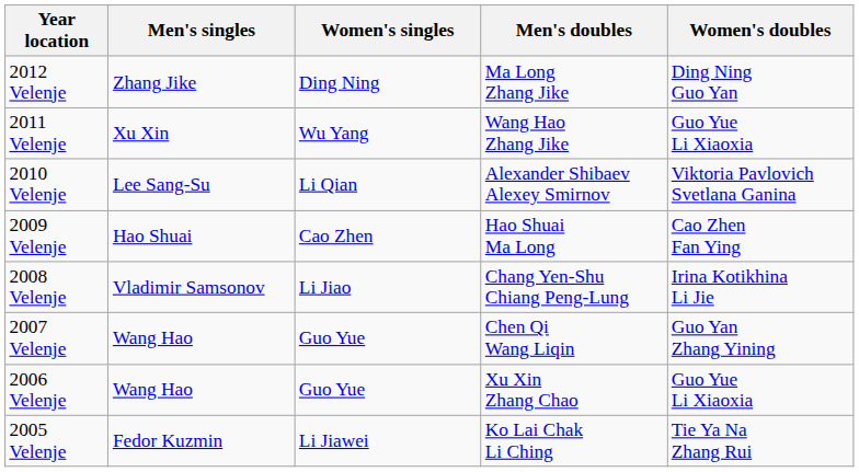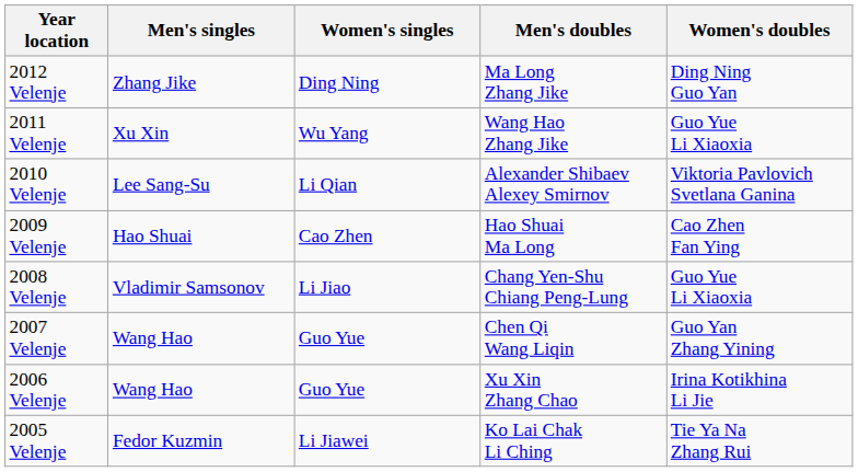2008 Velenje | Women's doubles: Irina Kotikhina Li Jie -> Guo Yue Li Xiaoxia
2006 Velenje | Women's doubles: Guo Yue Li Xiaoxia -> Irina Kotikhina Li Jie
